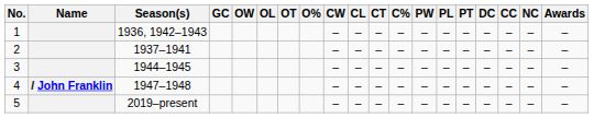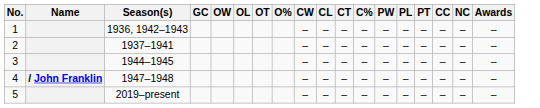- column: DC | – | – | – | – | –
